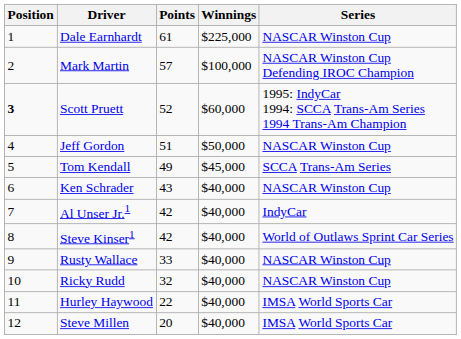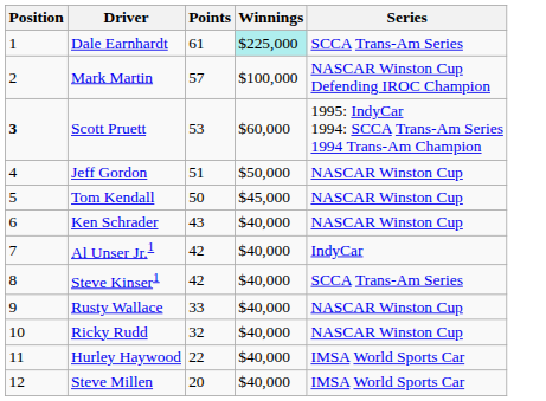Dale Earnhardt | Winnings: no background -> paleturquoise background
Dale Earnhardt | Series: NASCAR Winston Cup -> SCCA Trans-Am Series
Scott Pruett | Points: 52 -> 53
Tom Kendall | Points: 49 -> 50
Tom Kendall | Series: SCCA Trans-Am Series -> NASCAR Winston Cup
Steve Kinser1 | Series: World of Outlaws Sprint Car Series -> SCCA Trans-Am Series
